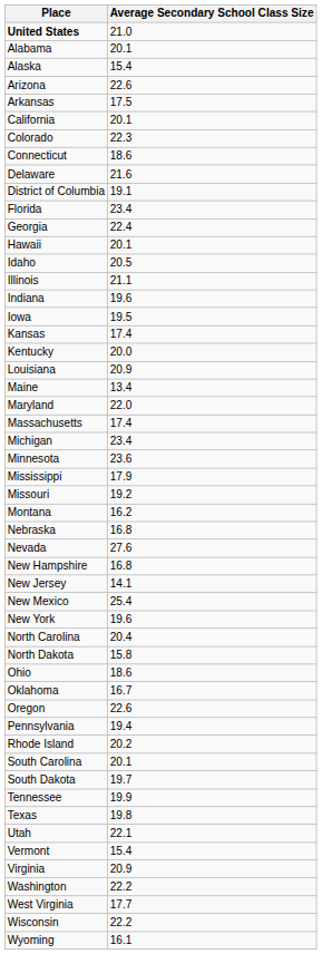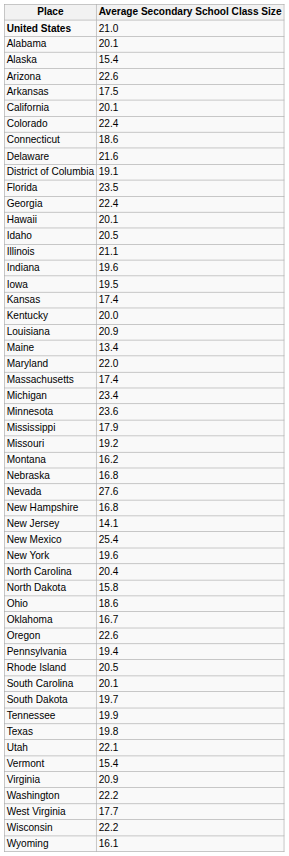Colorado | Average Secondary School Class Size: 22.3 -> 22.4
Florida | Average Secondary School Class Size: 23.4 -> 23.5
Rhode Island | Average Secondary School Class Size: 20.2 -> 20.5
